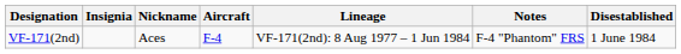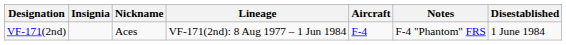columns swapped: Aircraft <-> Lineage
